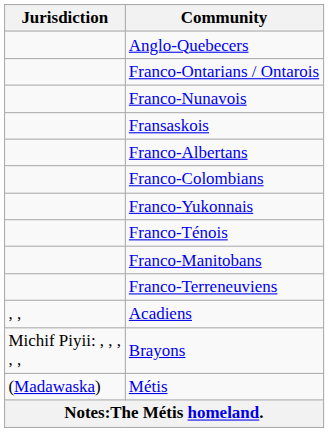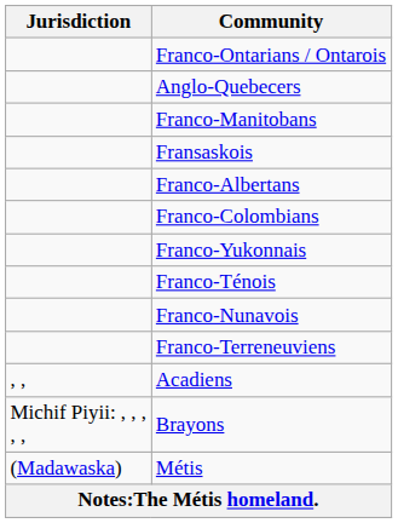rows swapped: Anglo-Quebecers <-> Franco-Ontarians / Ontarois
rows swapped: Franco-Manitobans <-> Franco-Nunavois
